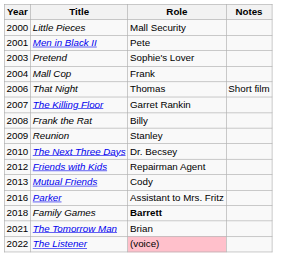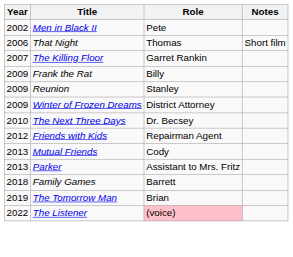- row: 2000 | Little Pieces | Mall Security
Men in Black II | Year: 2001 -> 2002
- row: 2003 | Pretend | Sophie's Lover
- row: 2004 | Mall Cop | Frank
Frank the Rat | Year: 2008 -> 2009
+ row: 2009 | Winter of Frozen Dreams | District Attorney
Parker | Year: 2016 -> 2013
Family Games | Role: bold -> normal
The Tomorrow Man | Year: 2021 -> 2019
